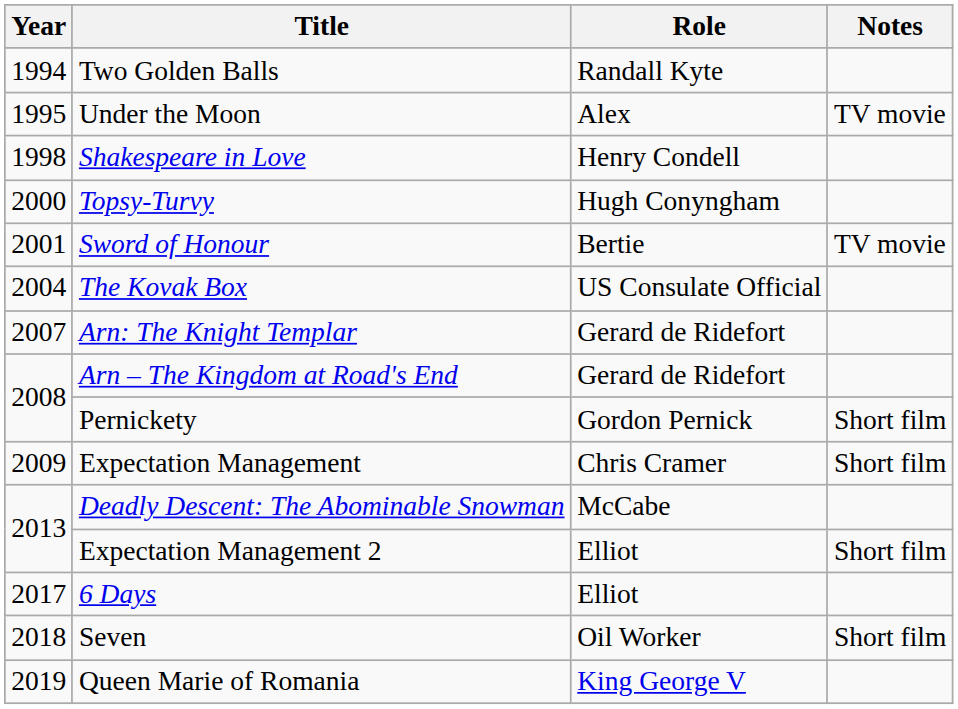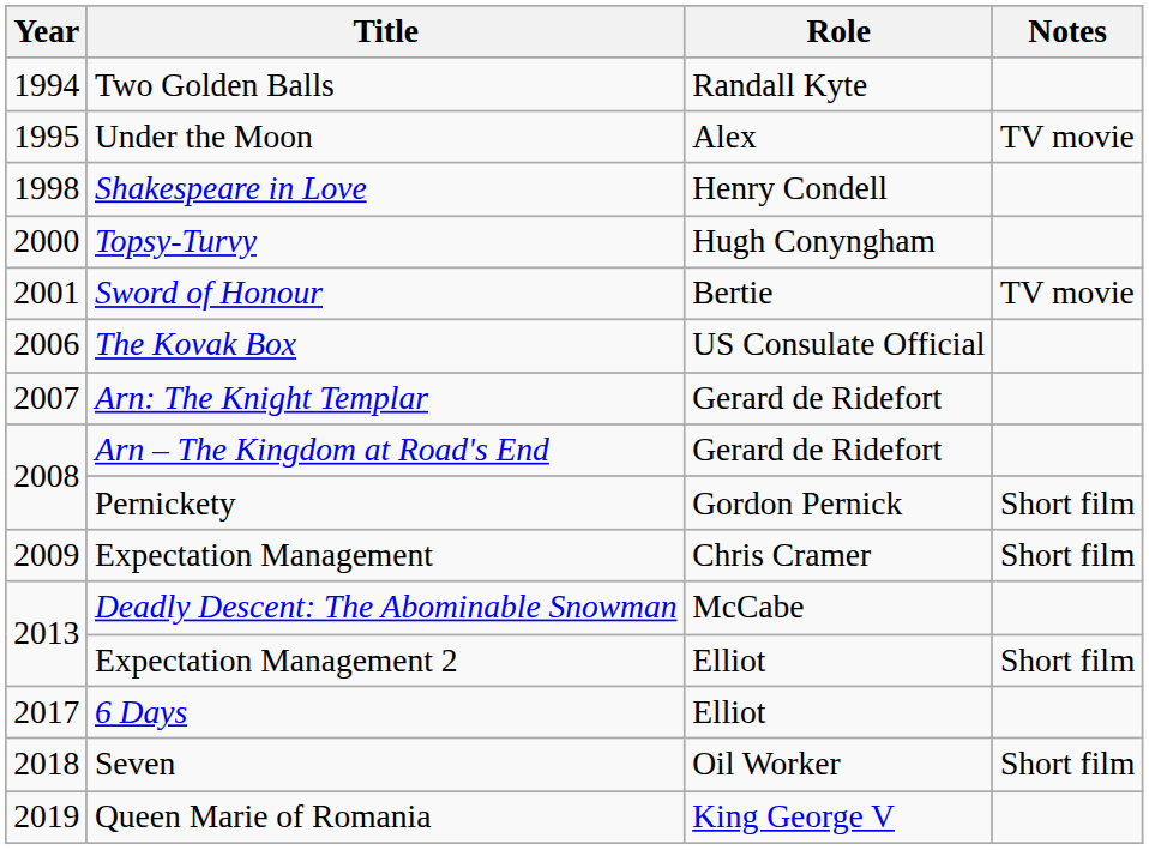The Kovak Box | Year: 2004 -> 2006
